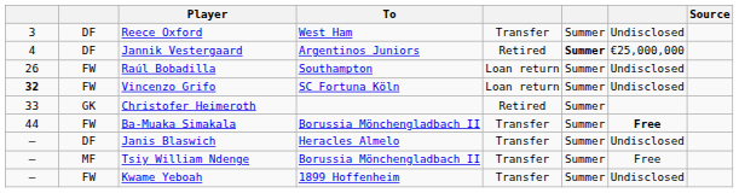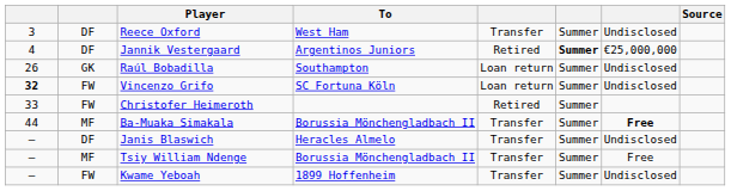Raúl Bobadilla | column 2: FW -> GK
Christofer Heimeroth | column 2: GK -> FW
Ba-Muaka Simakala | column 2: FW -> MF
